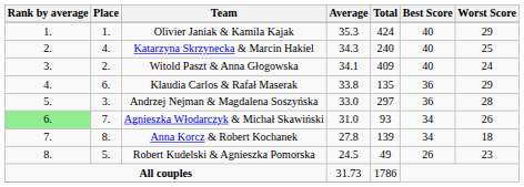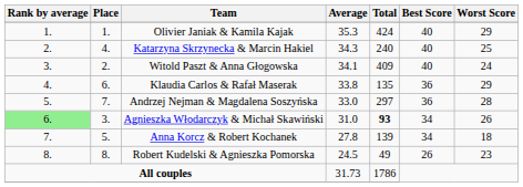Andrzej Nejman & Magdalena Soszyńska | Place: 3. -> 7.
Agnieszka Włodarczyk & Michał Skawiński | Place: 7. -> 3.
Agnieszka Włodarczyk & Michał Skawiński | Total: normal -> bold
Anna Korcz & Robert Kochanek | Place: 8. -> 5.
Robert Kudelski & Agnieszka Pomorska | Place: 5. -> 8.
